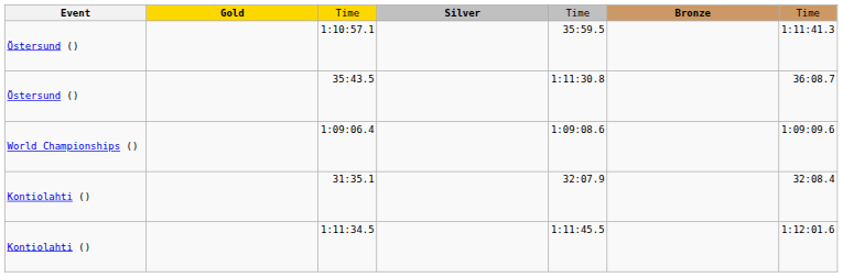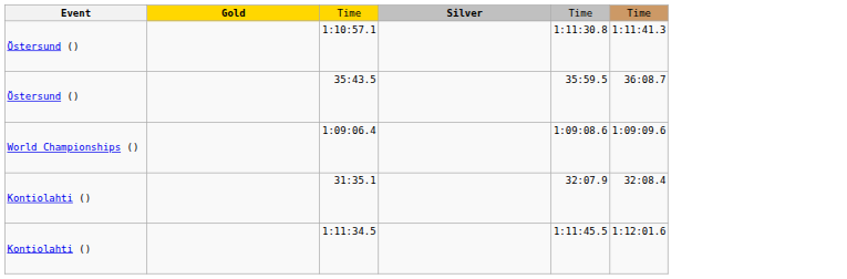- column: Bronze
1:10:57.1 | column 5: 35:59.5 -> 1:11:30.8
35:43.5 | column 5: 1:11:30.8 -> 35:59.5
